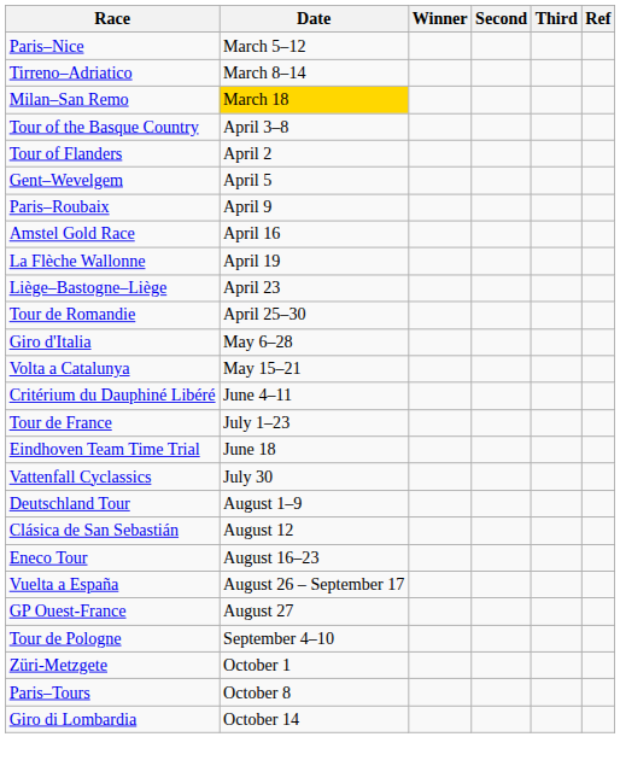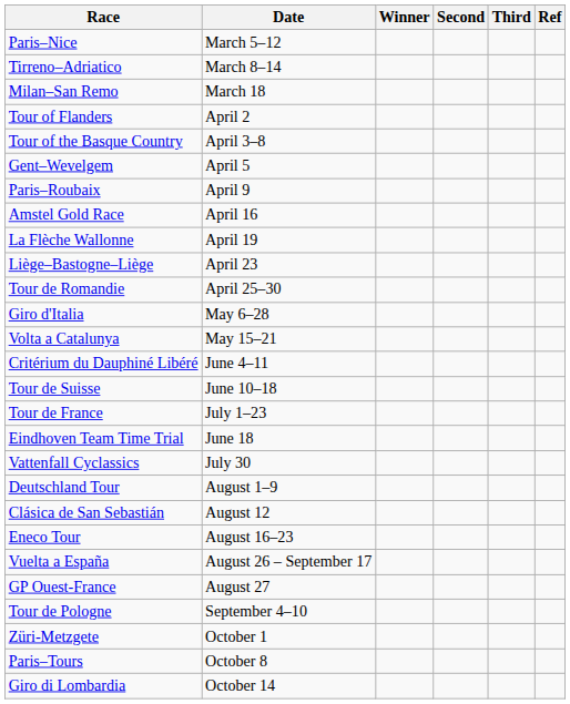Milan–San Remo | Date: gold background -> no background
rows swapped: Tour of Flanders <-> Tour of the Basque Country
+ row: Tour de Suisse | June 10–18
